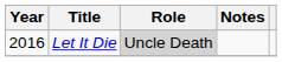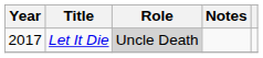Let It Die | Year: 2016 -> 2017
